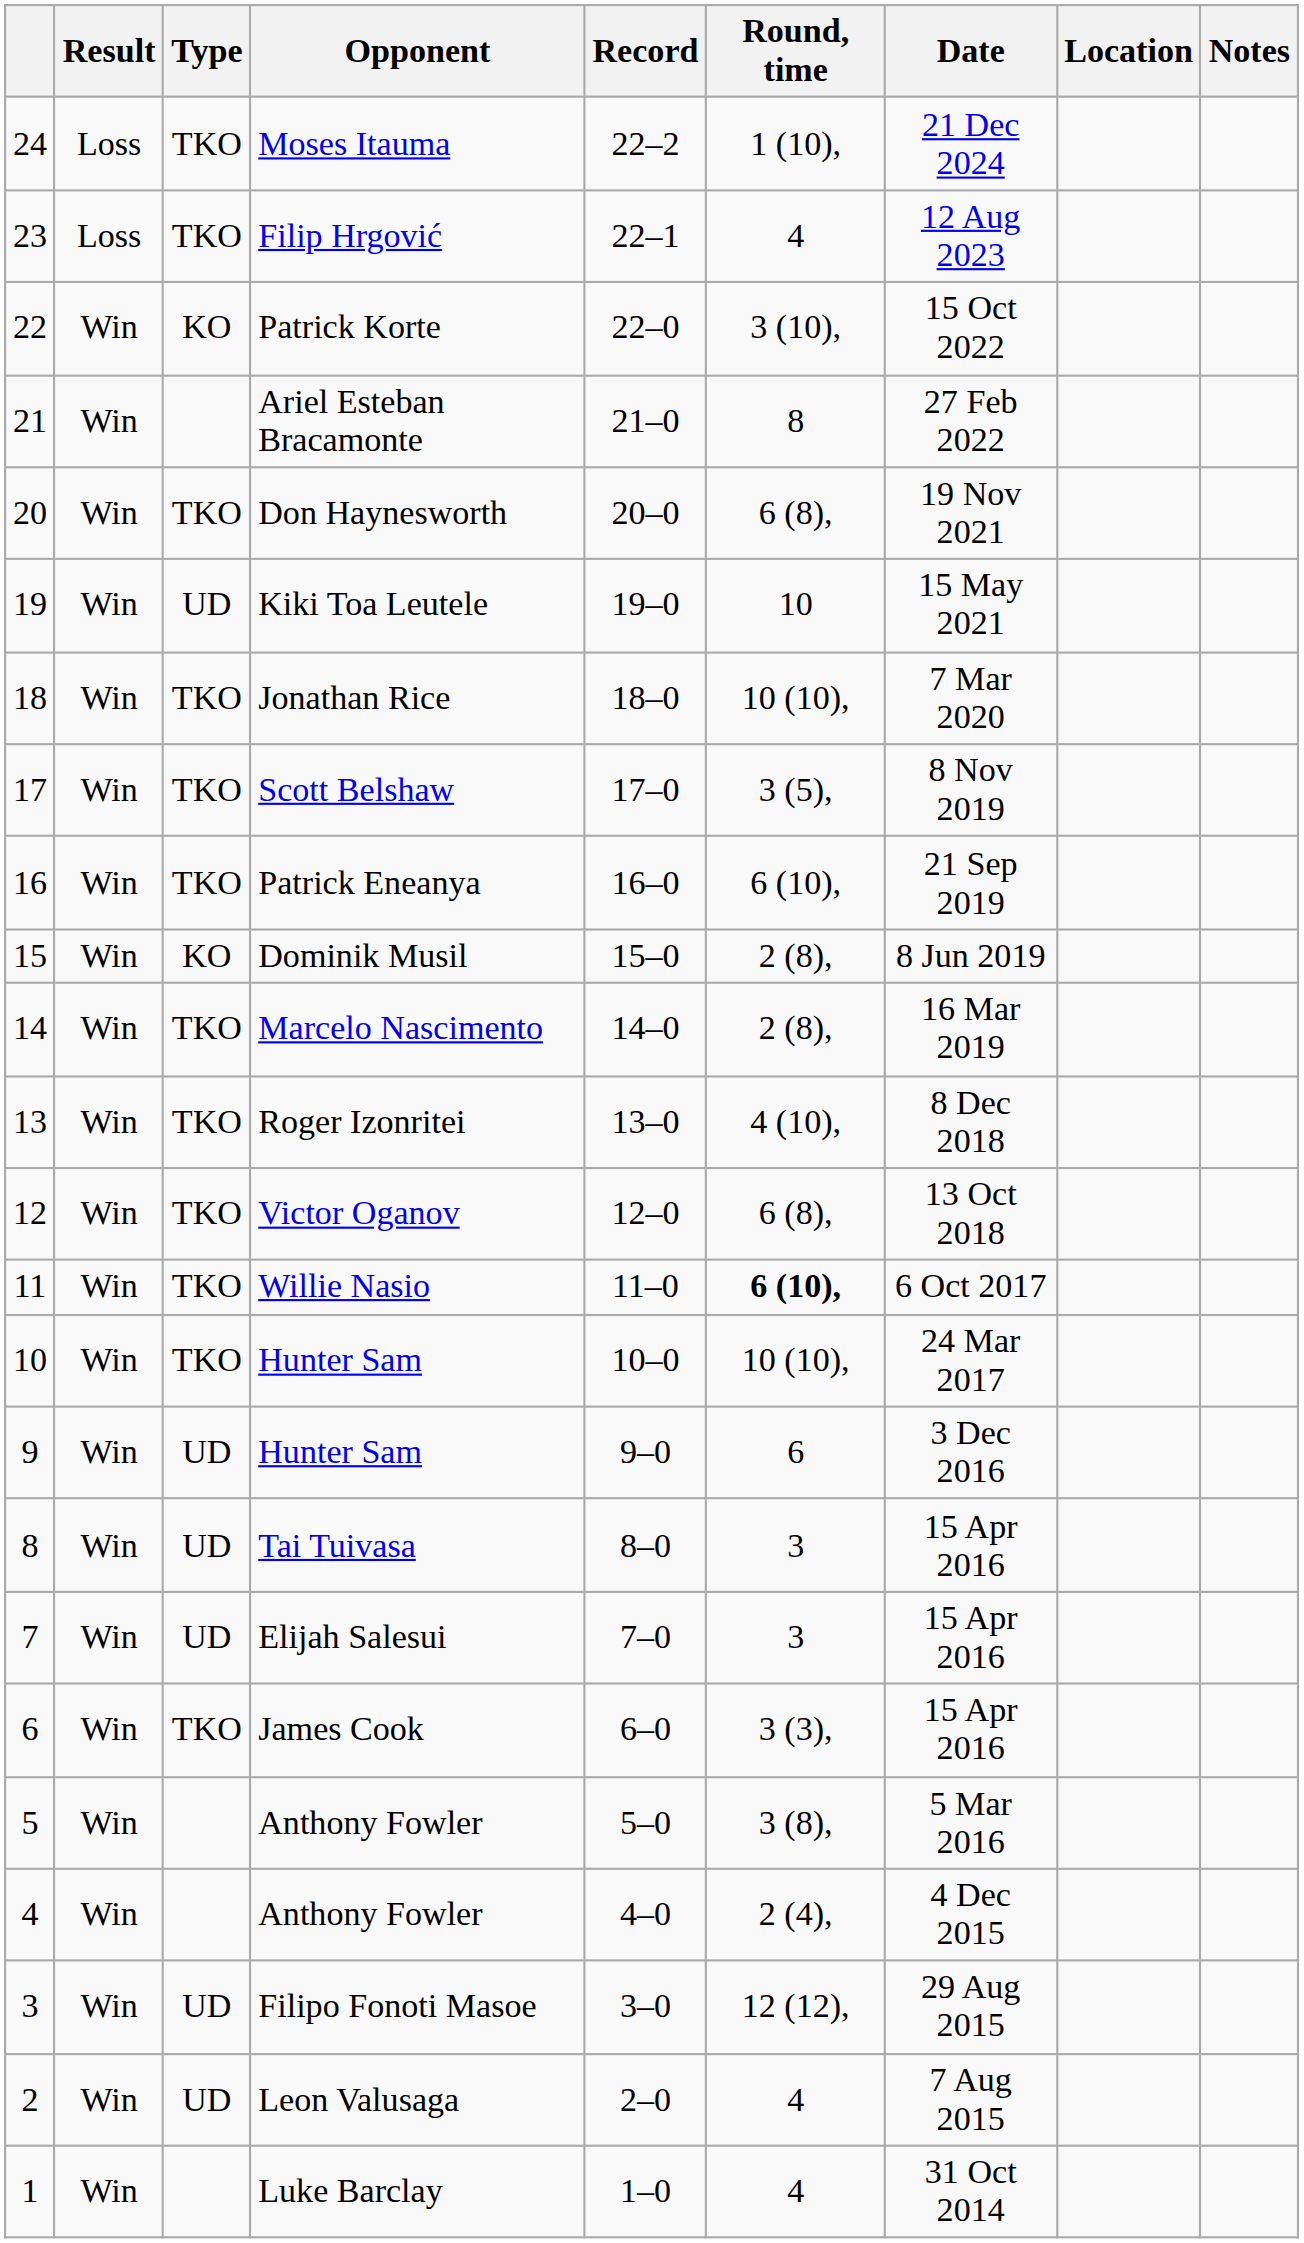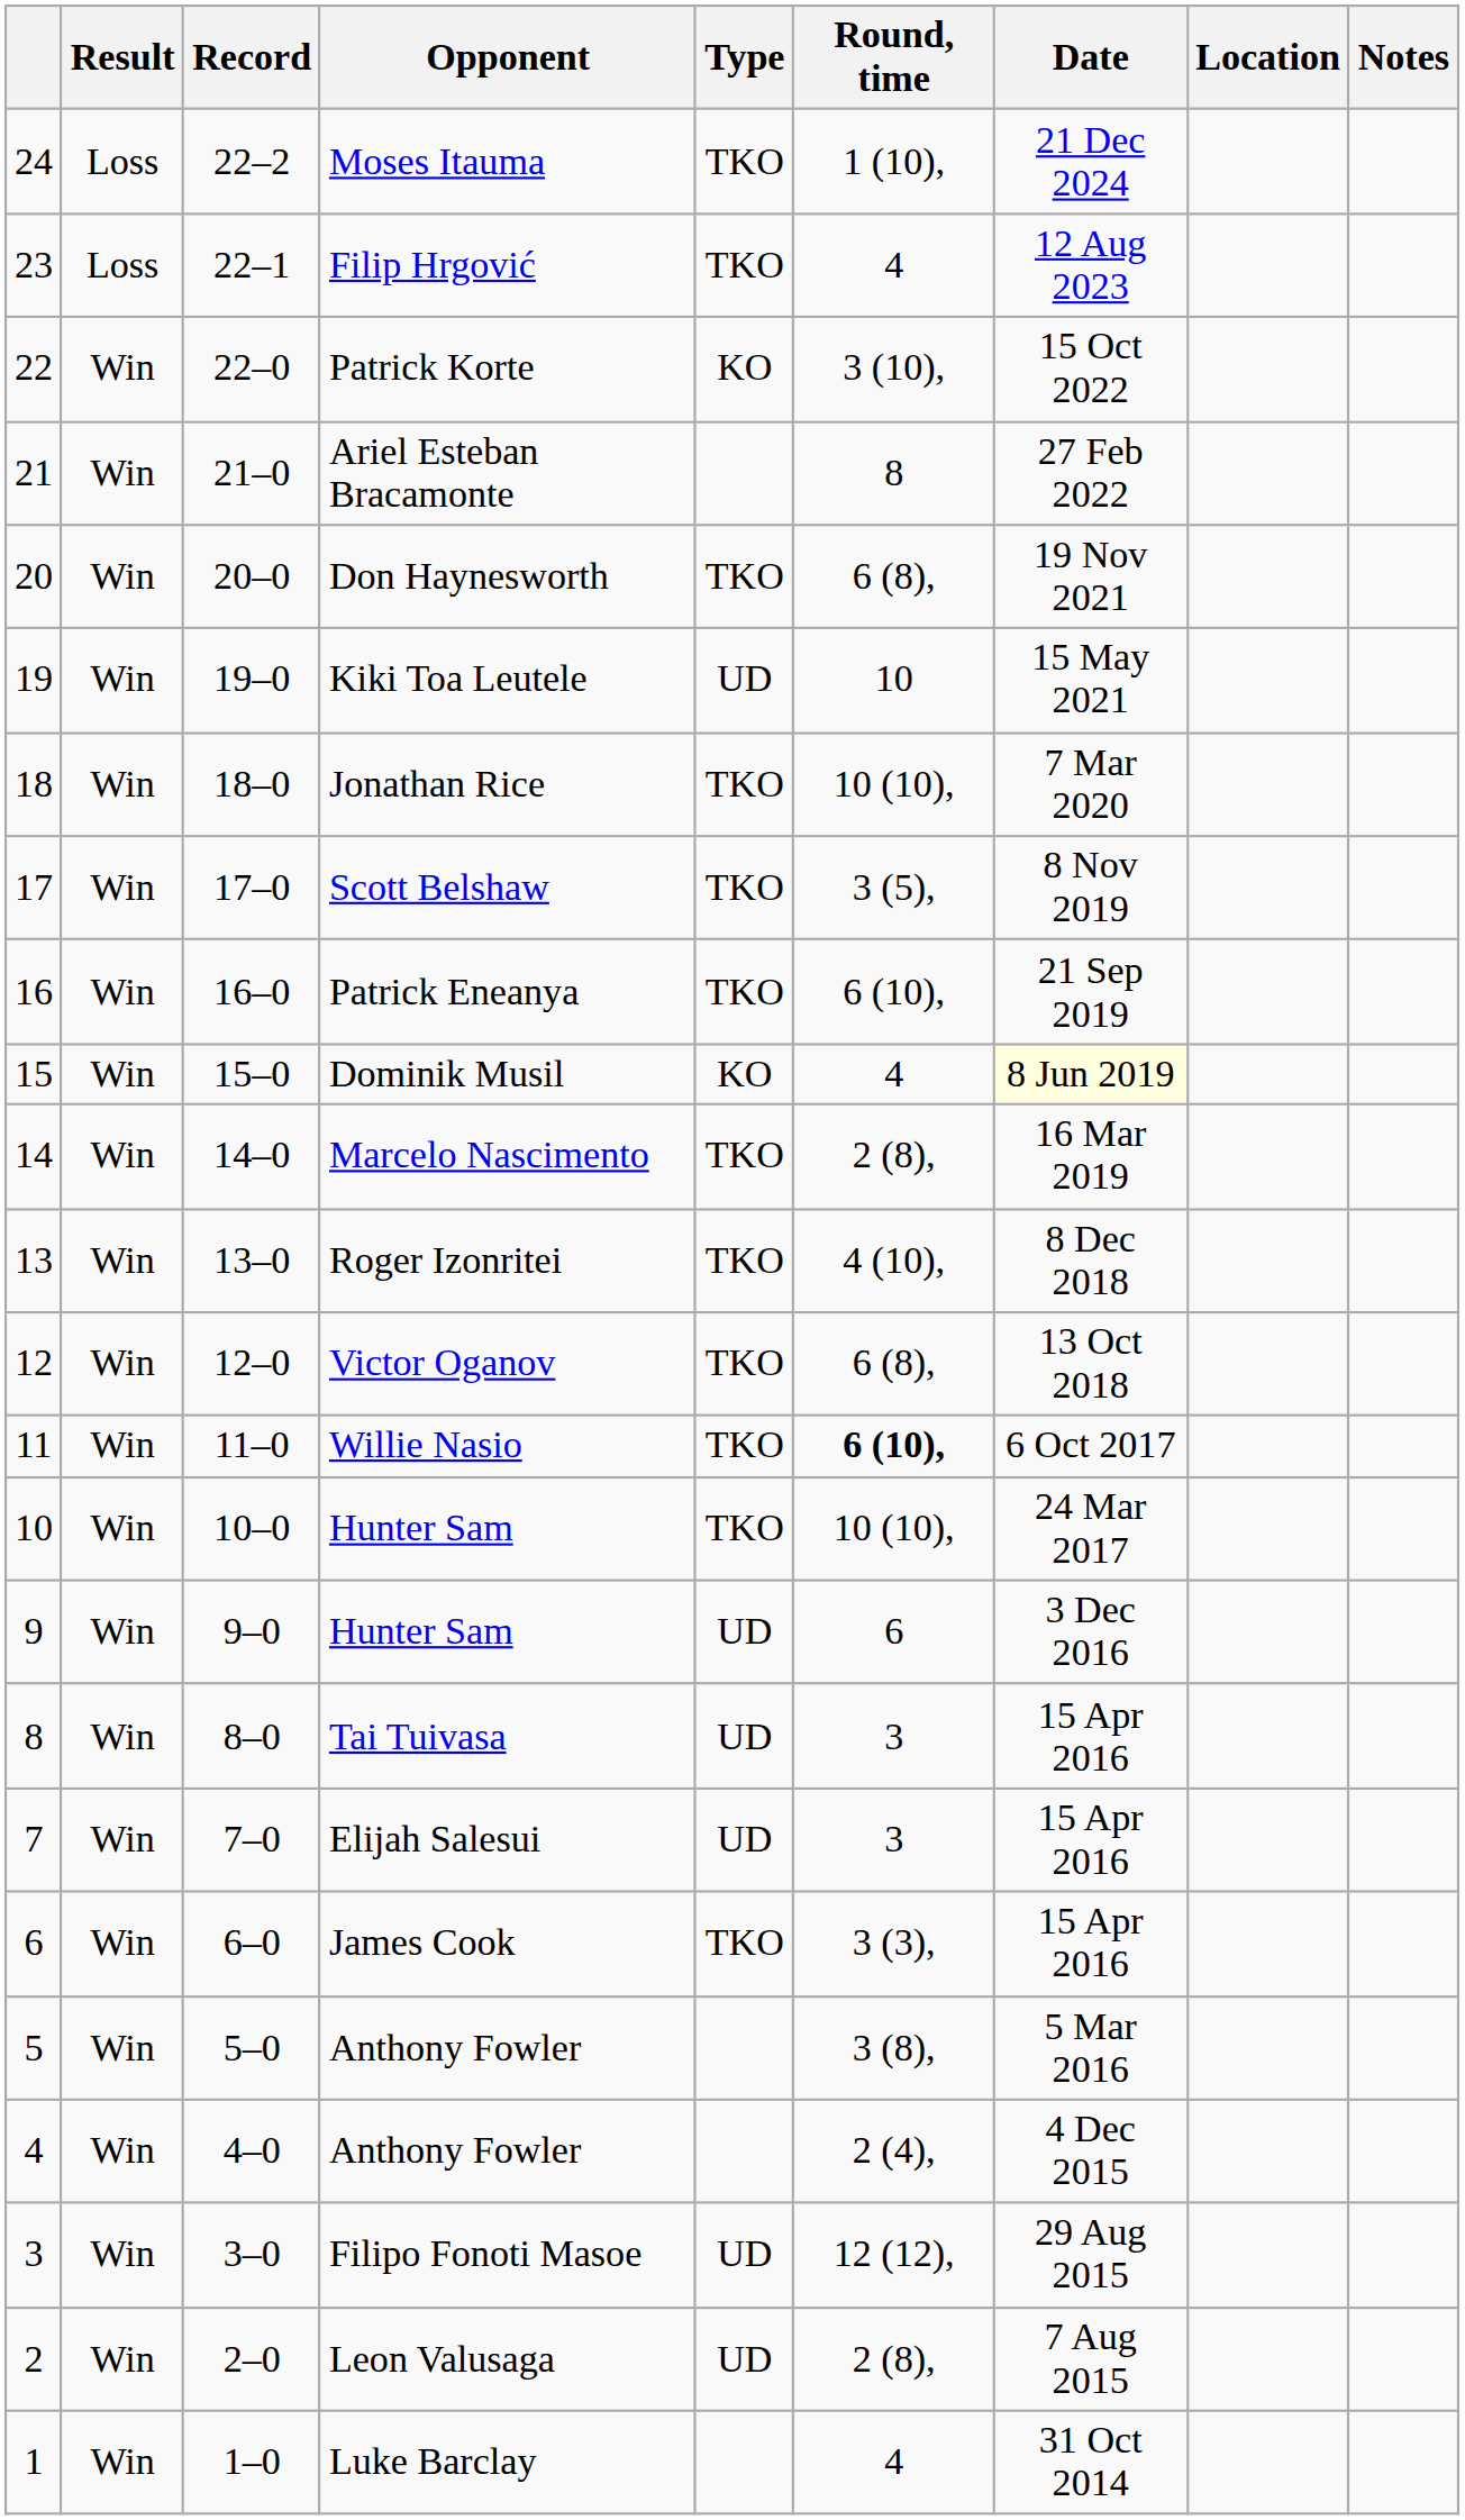columns swapped: Record <-> Type
Dominik Musil | Round, time: 2 (8), -> 4
Dominik Musil | Date: no background -> lightyellow background
Leon Valusaga | Round, time: 4 -> 2 (8),
